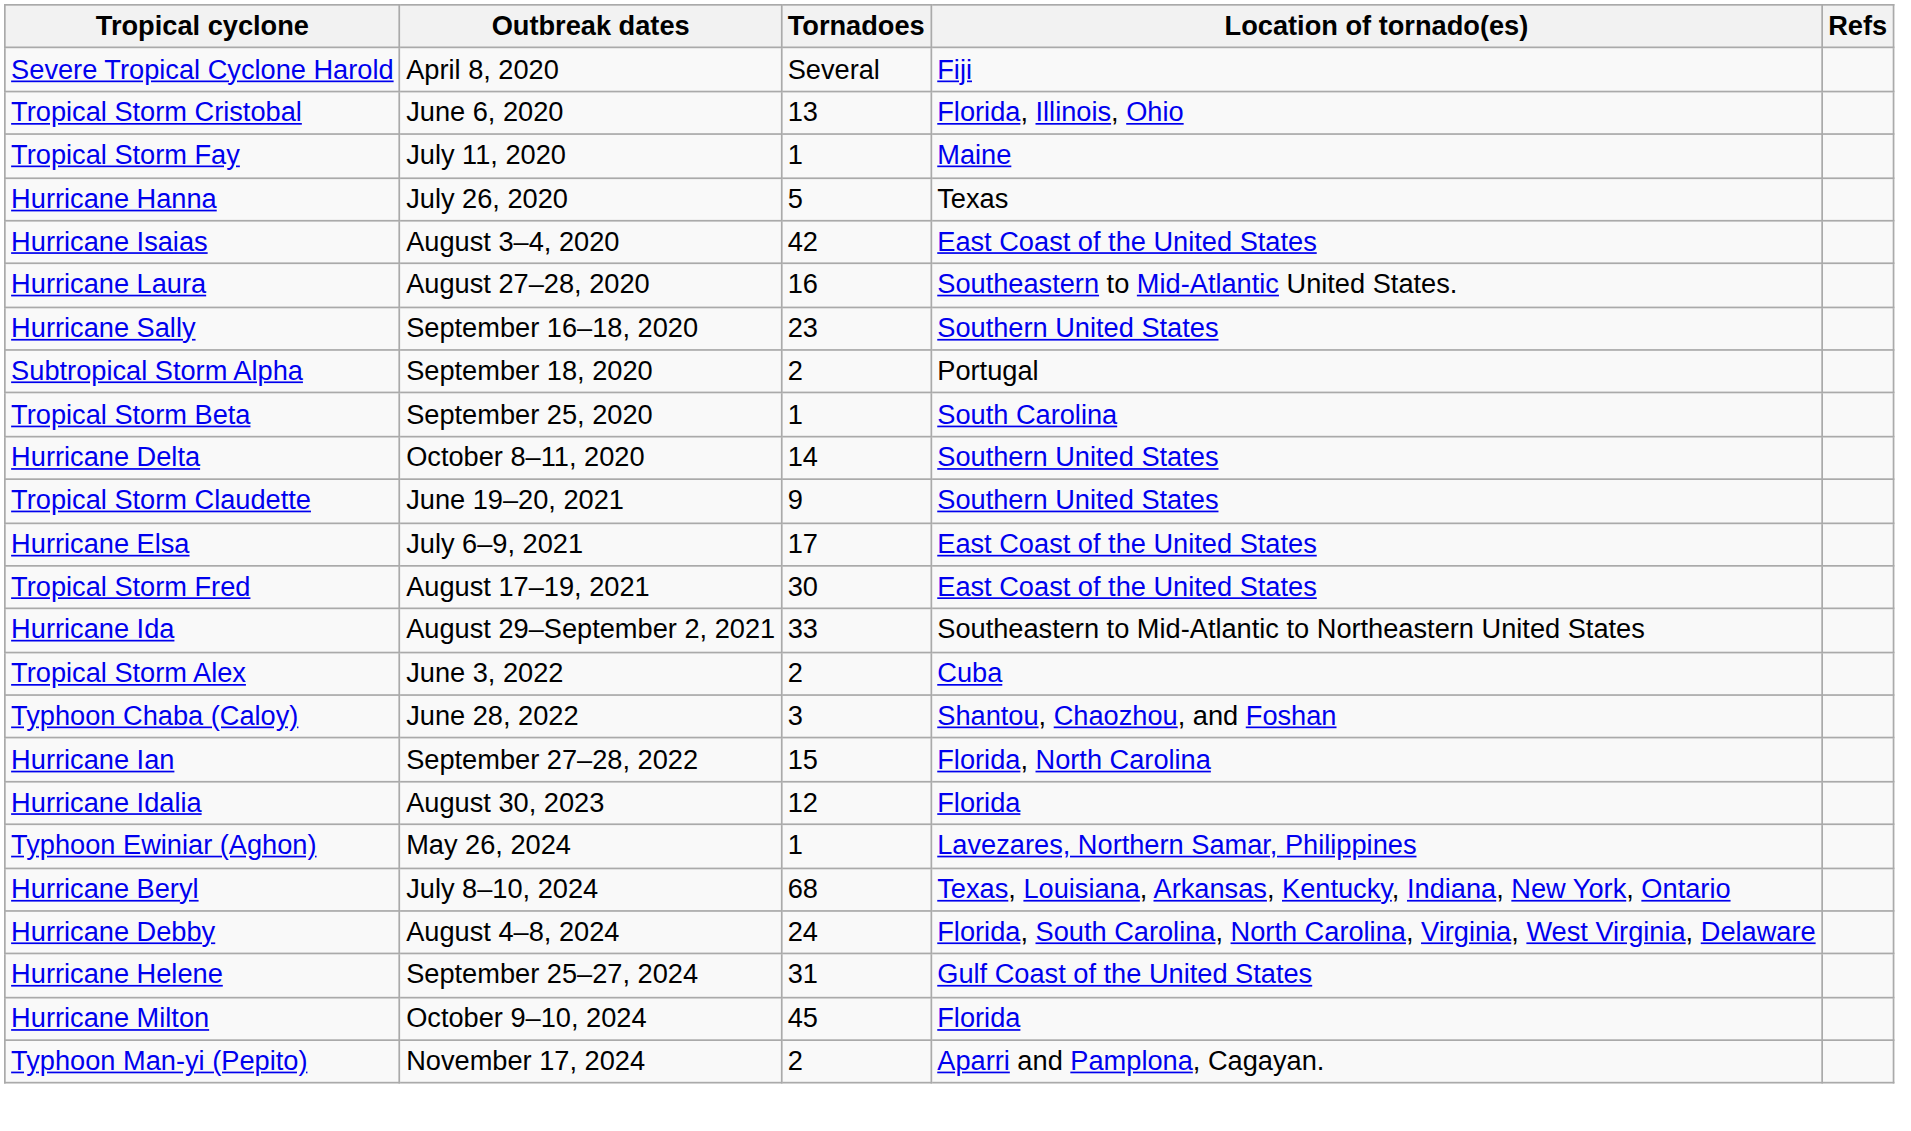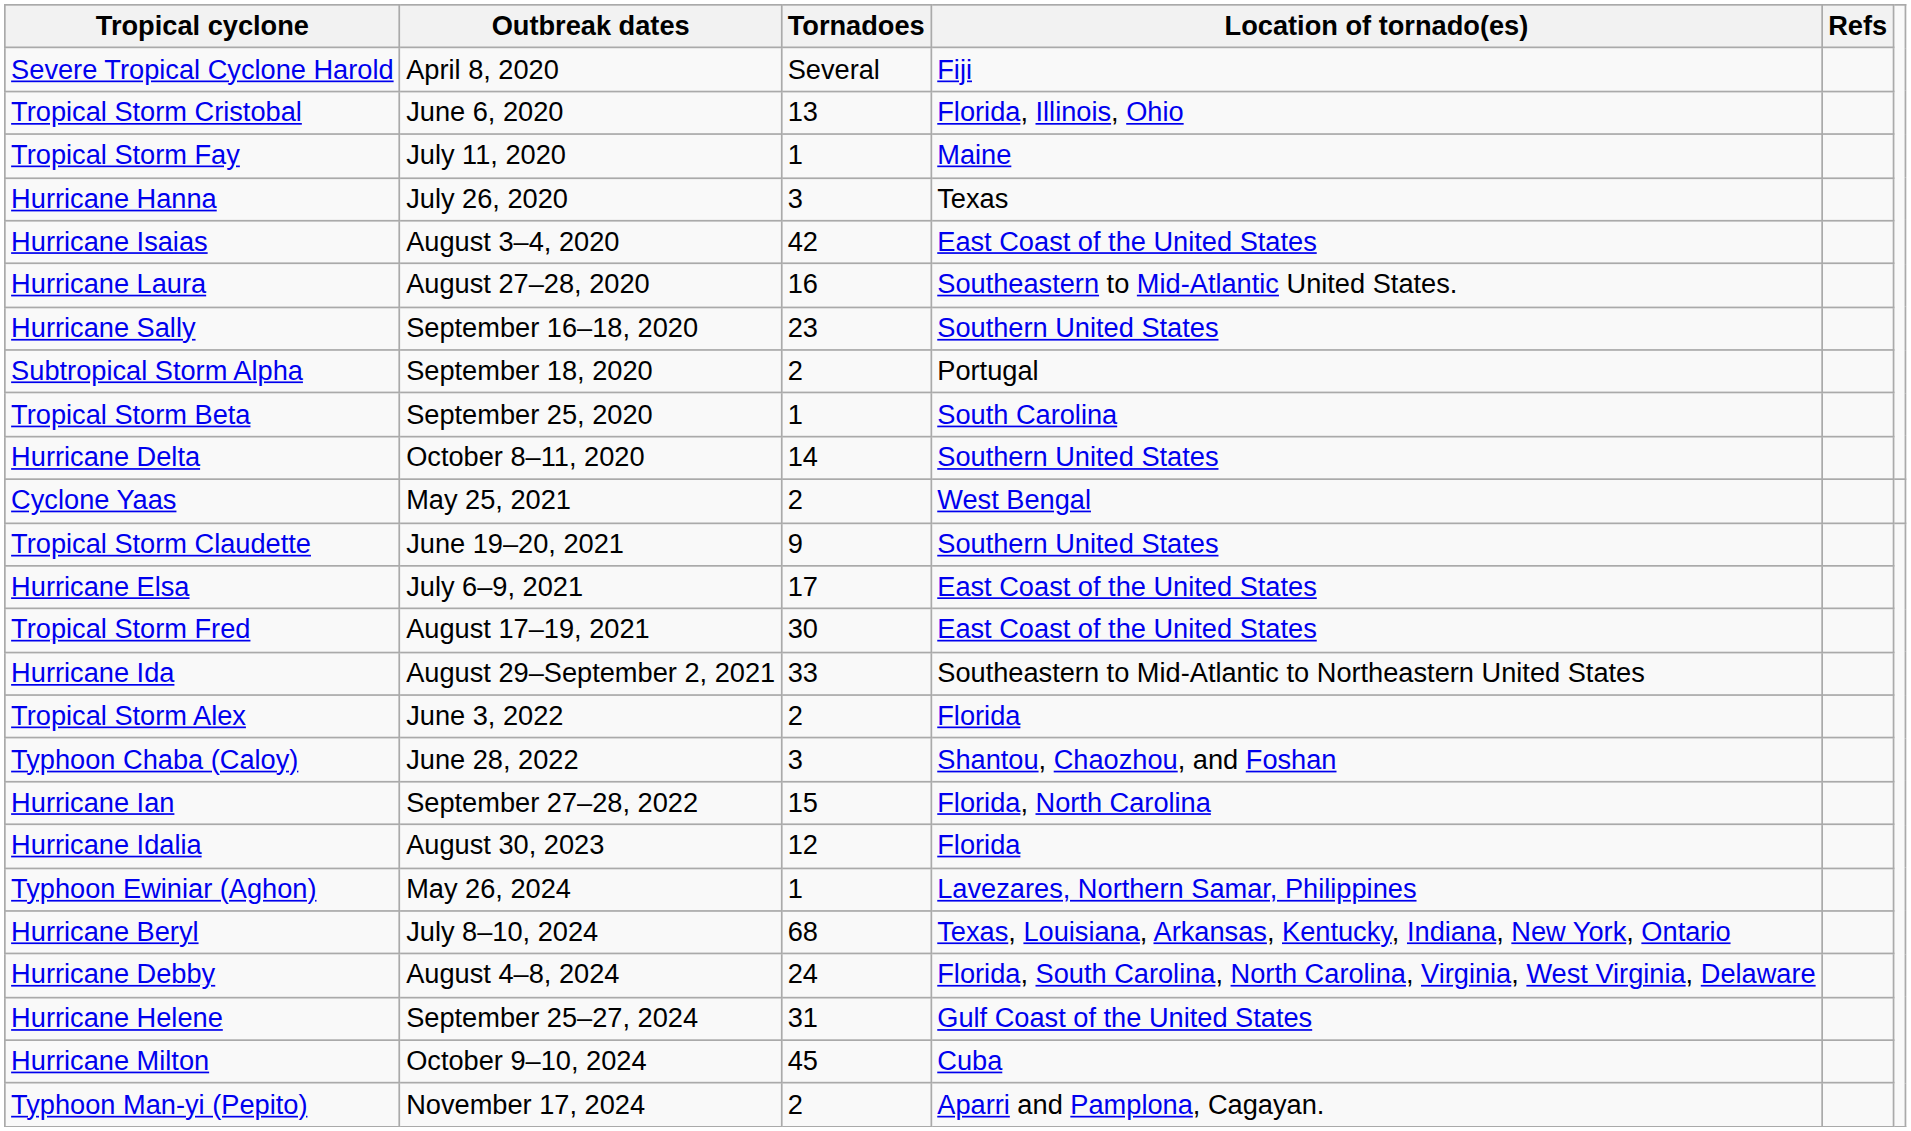Hurricane Hanna | Tornadoes: 5 -> 3
+ row: Cyclone Yaas | May 25, 2021 | 2 | West Bengal
Tropical Storm Alex | Location of tornado(es): Cuba -> Florida
Hurricane Milton | Location of tornado(es): Florida -> Cuba
